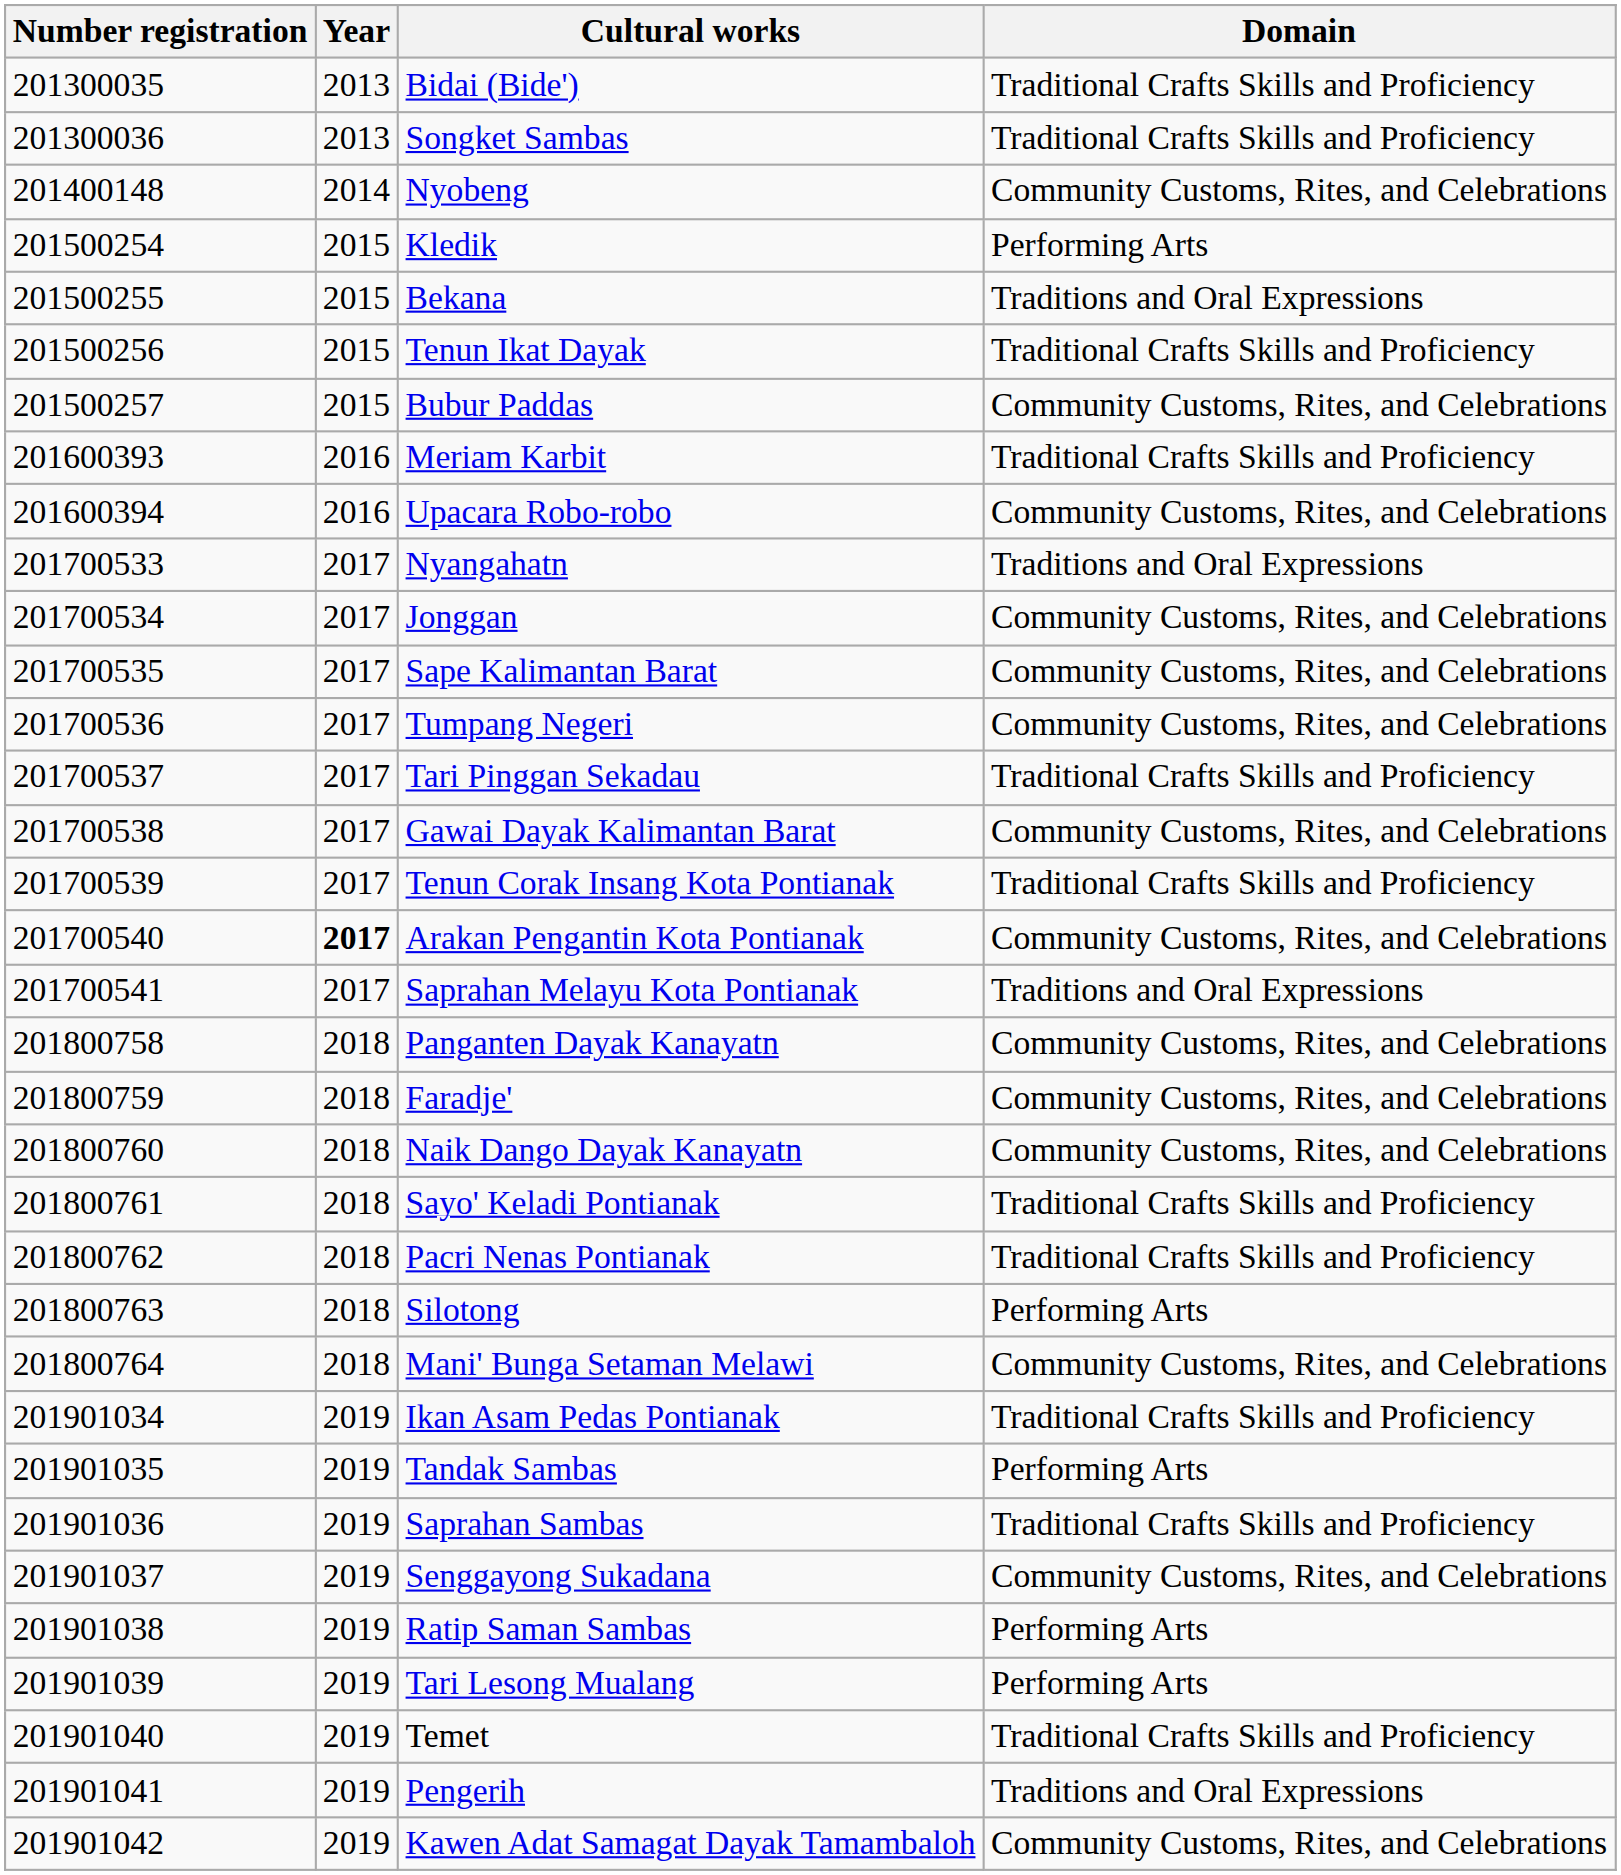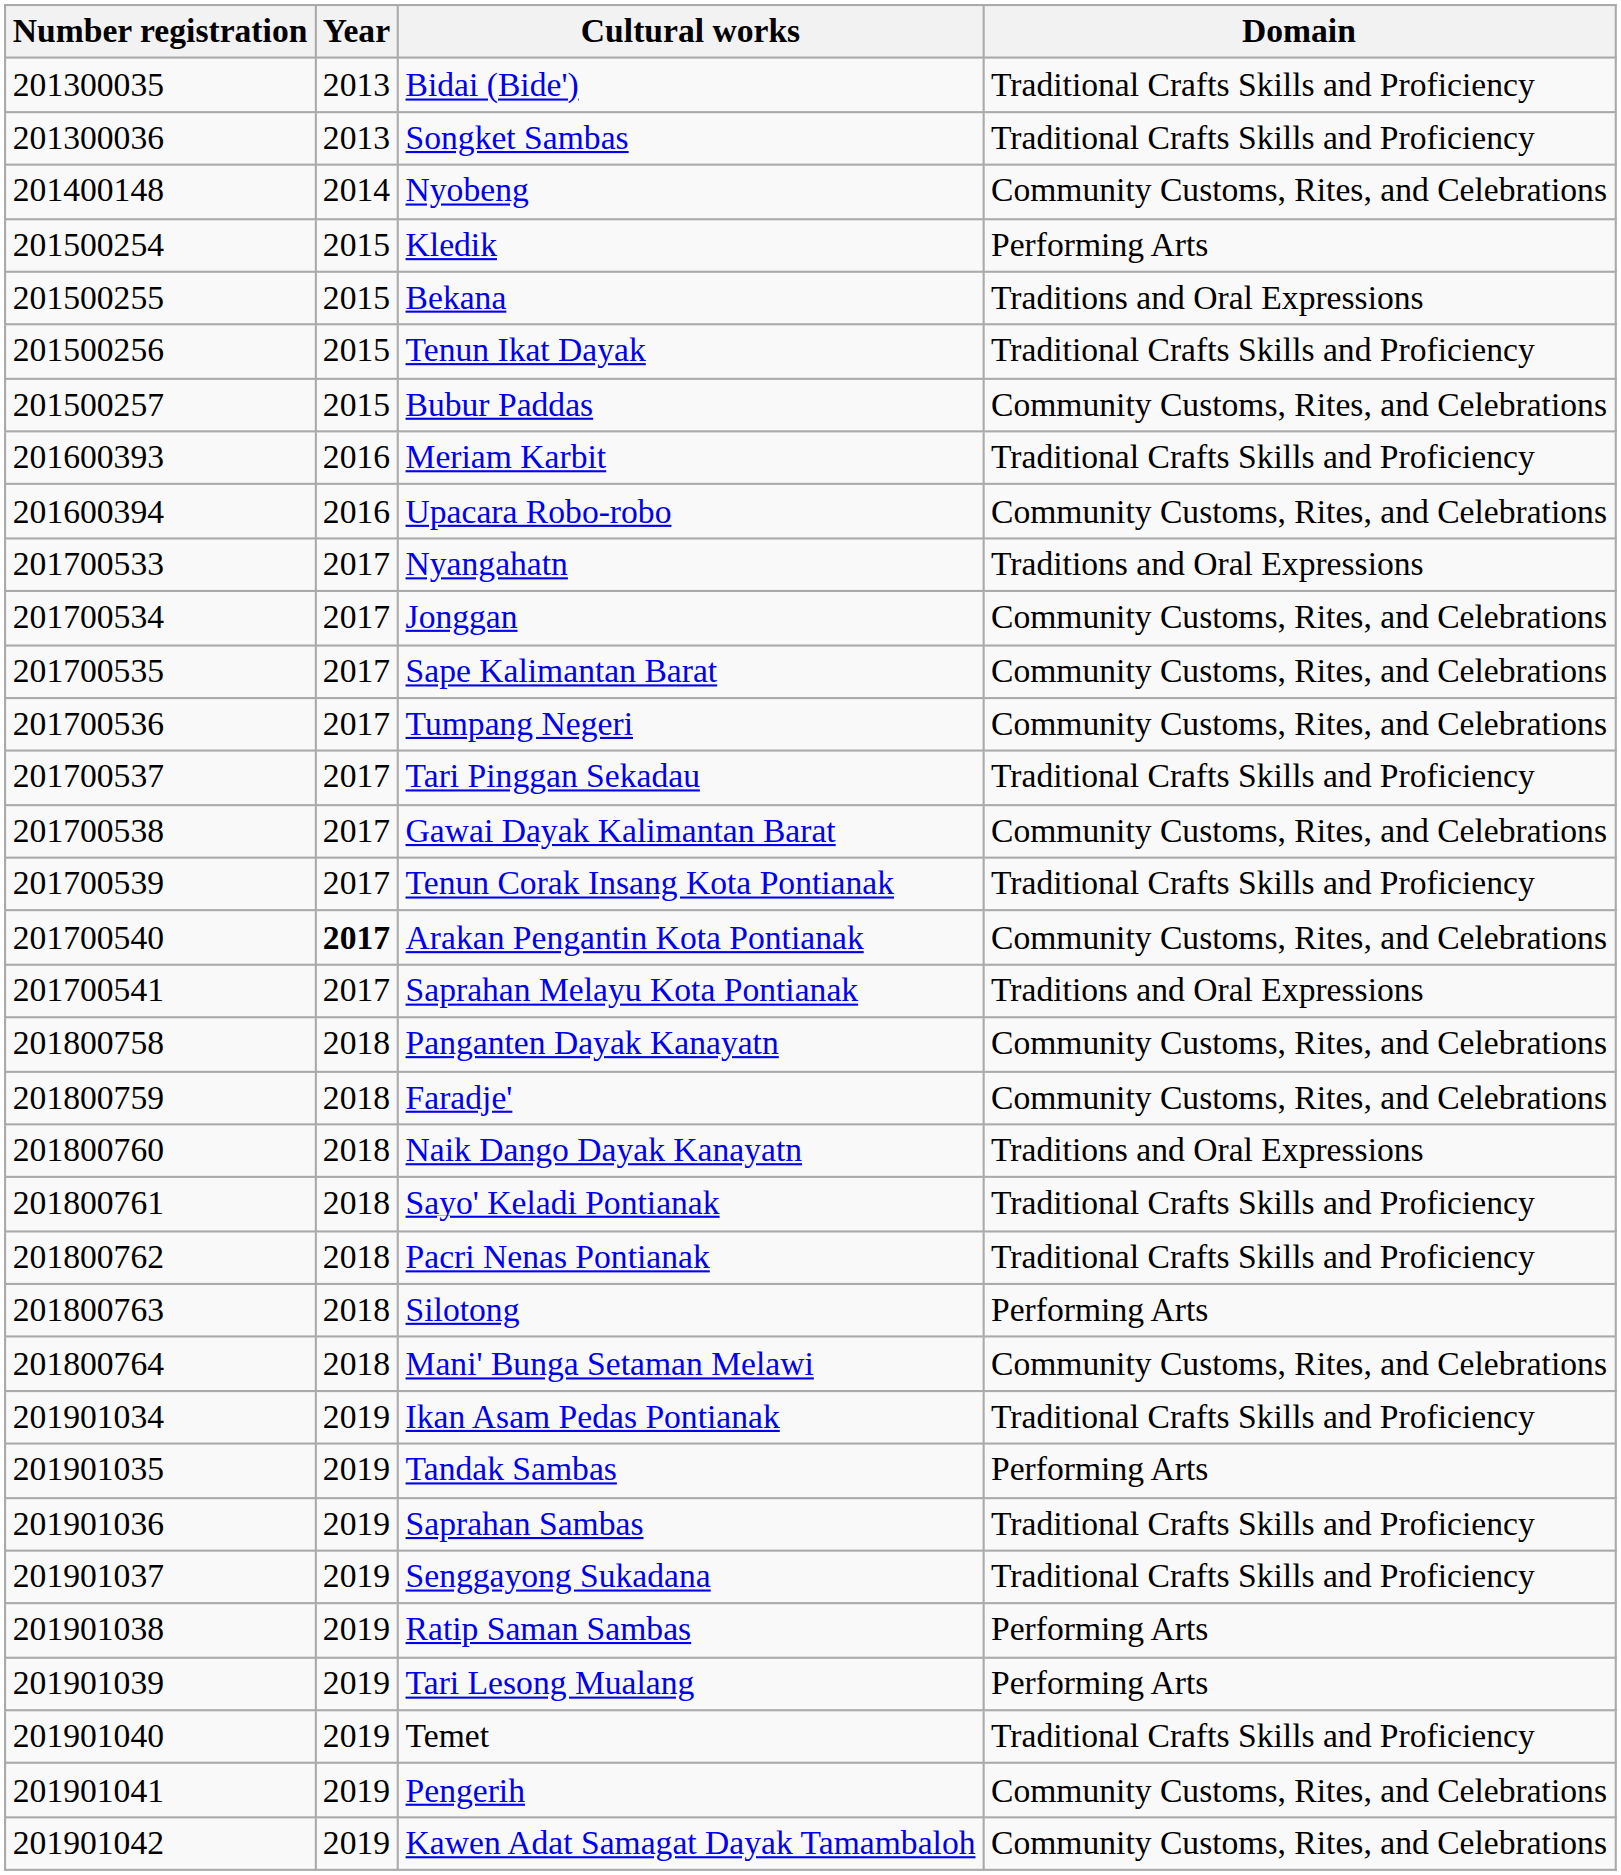Naik Dango Dayak Kanayatn | Domain: Community Customs, Rites, and Celebrations -> Traditions and Oral Expressions
Senggayong Sukadana | Domain: Community Customs, Rites, and Celebrations -> Traditional Crafts Skills and Proficiency
Pengerih | Domain: Traditions and Oral Expressions -> Community Customs, Rites, and Celebrations
